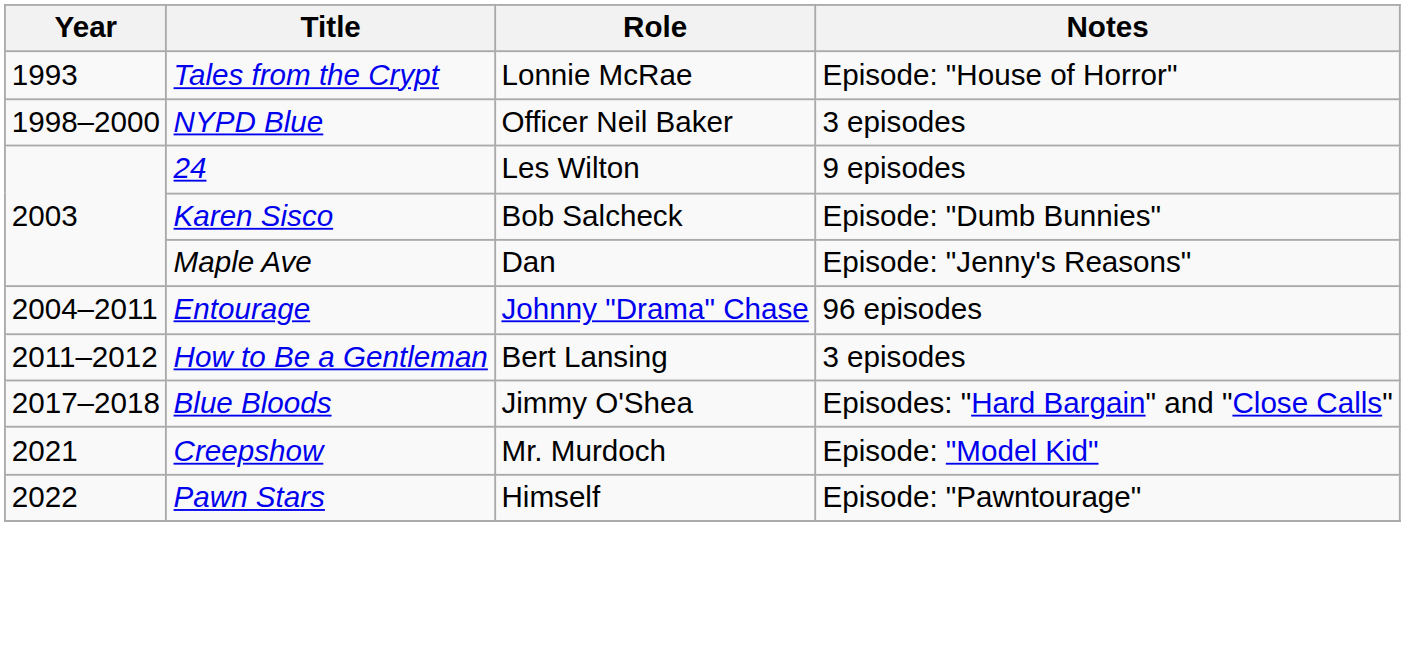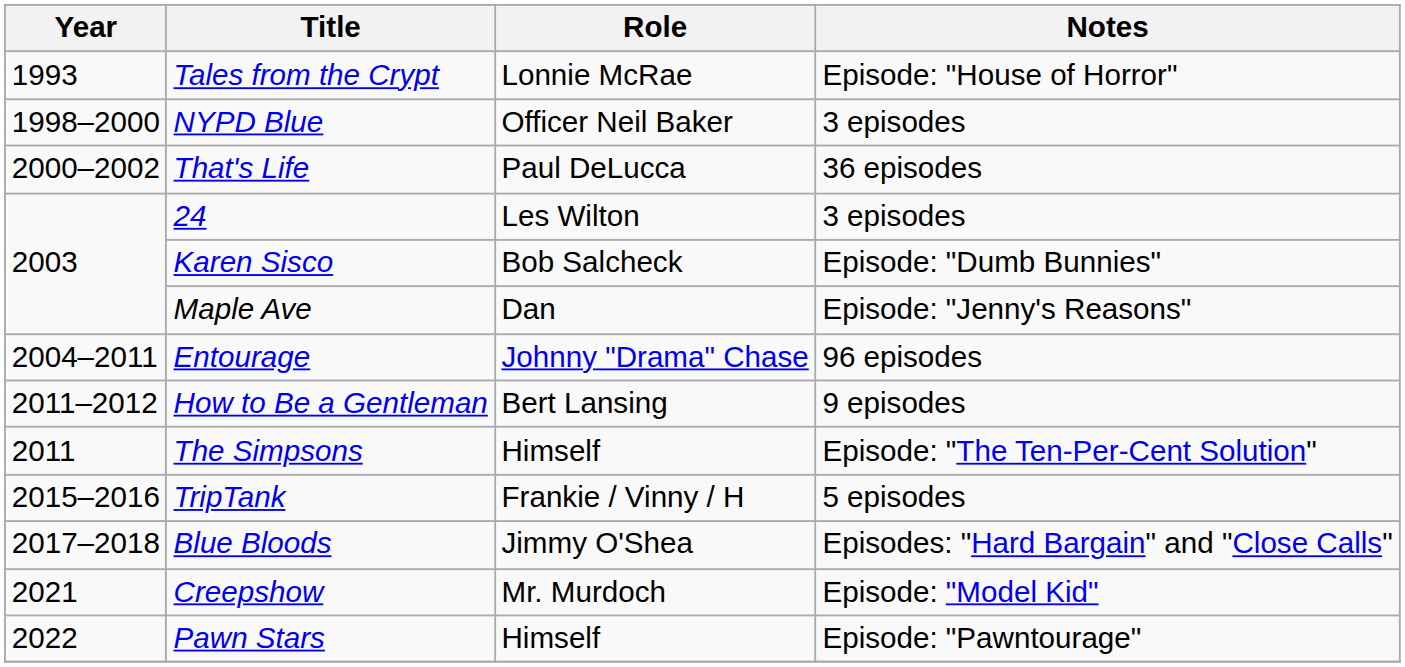+ row: 2000–2002 | That's Life | Paul DeLucca | 36 episodes
24 | Notes: 9 episodes -> 3 episodes
How to Be a Gentleman | Notes: 3 episodes -> 9 episodes
+ row: 2011 | The Simpsons | Himself | Episode: "The Ten-Per-Cent Solution"
+ row: 2015–2016 | TripTank | Frankie / Vinny / H | 5 episodes
